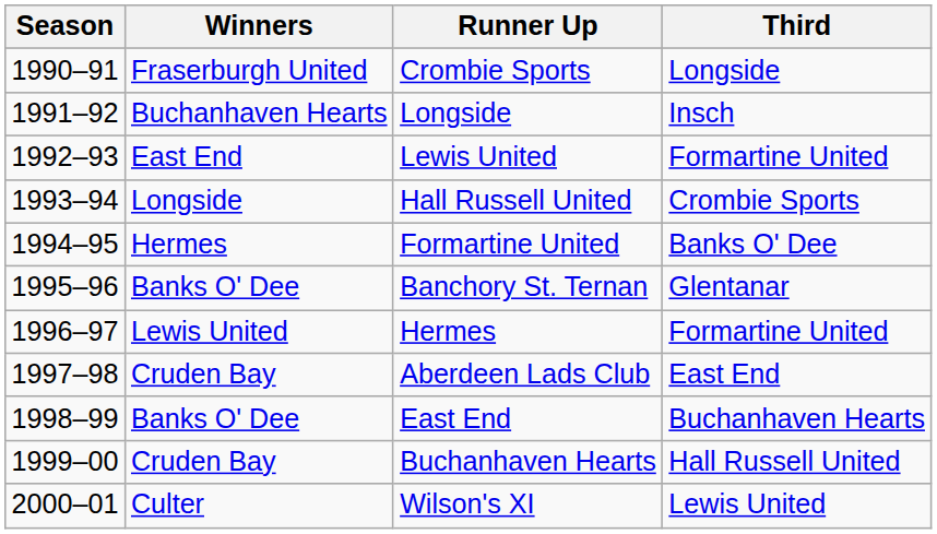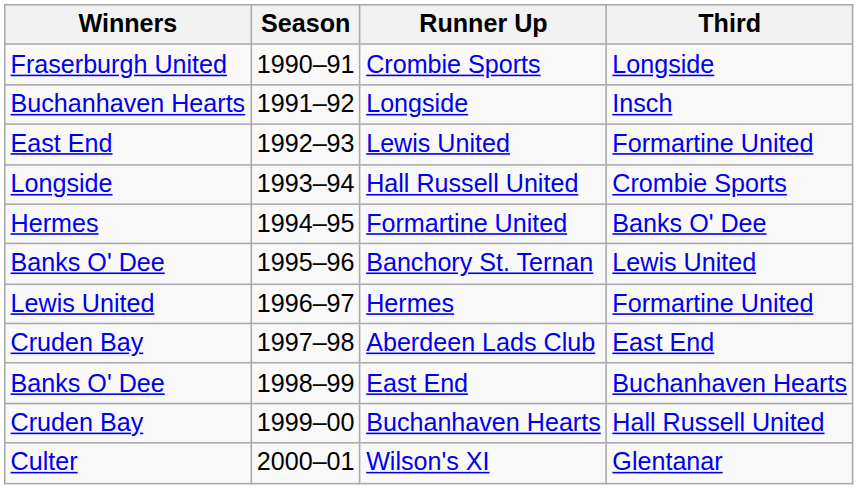columns swapped: Season <-> Winners
Banchory St. Ternan | Third: Glentanar -> Lewis United
Wilson's XI | Third: Lewis United -> Glentanar
